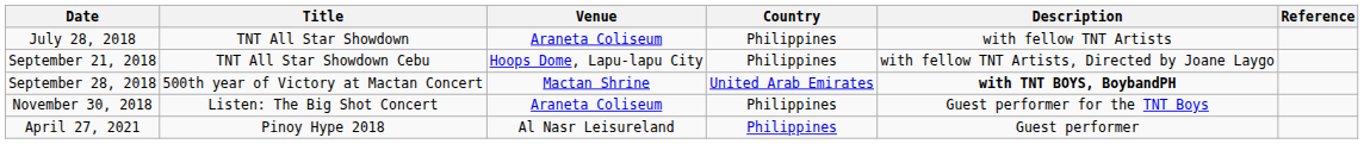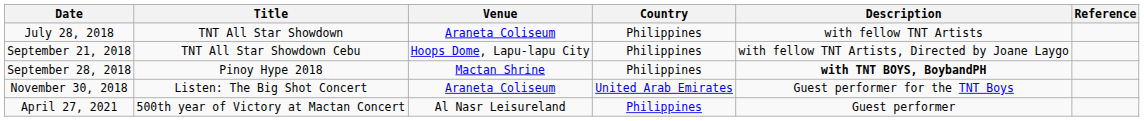September 28, 2018 | Title: 500th year of Victory at Mactan Concert -> Pinoy Hype 2018
September 28, 2018 | Country: United Arab Emirates -> Philippines
November 30, 2018 | Country: Philippines -> United Arab Emirates
April 27, 2021 | Title: Pinoy Hype 2018 -> 500th year of Victory at Mactan Concert
